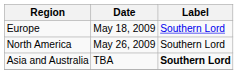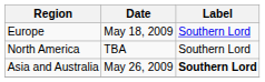North America | Date: May 26, 2009 -> TBA
Asia and Australia | Date: TBA -> May 26, 2009
